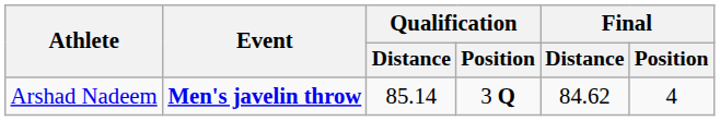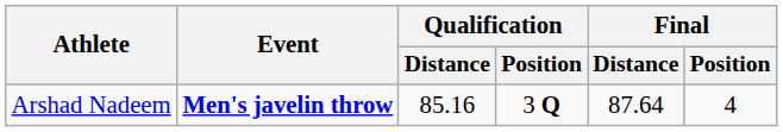Arshad Nadeem | Qualification / Distance: 85.14 -> 85.16
Arshad Nadeem | Final / Distance: 84.62 -> 87.64
